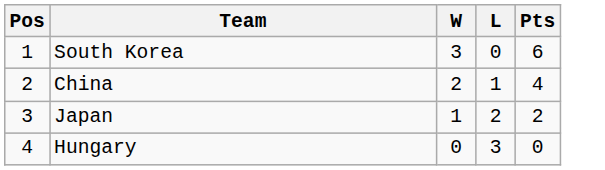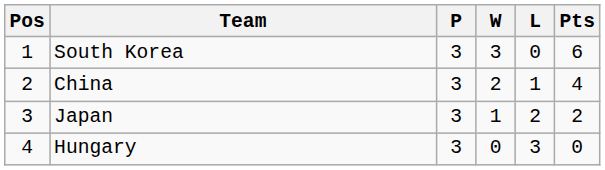+ column: P | 3 | 3 | 3 | 3
